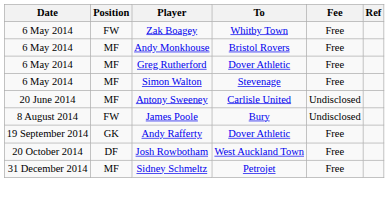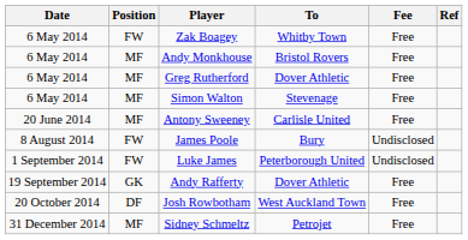Antony Sweeney | Fee: Undisclosed -> Free
+ row: 1 September 2014 | FW | Luke James | Peterborough United | Undisclosed
